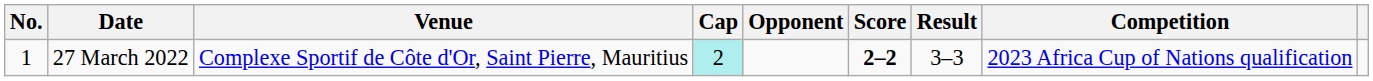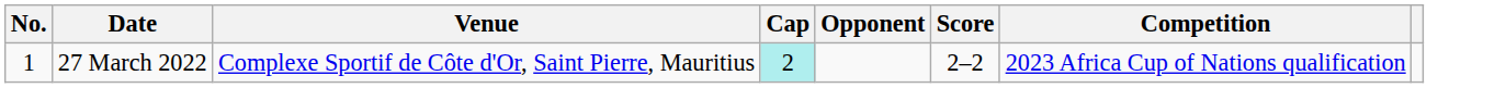- column: Result | 3–3
27 March 2022 | Score: bold -> normal
